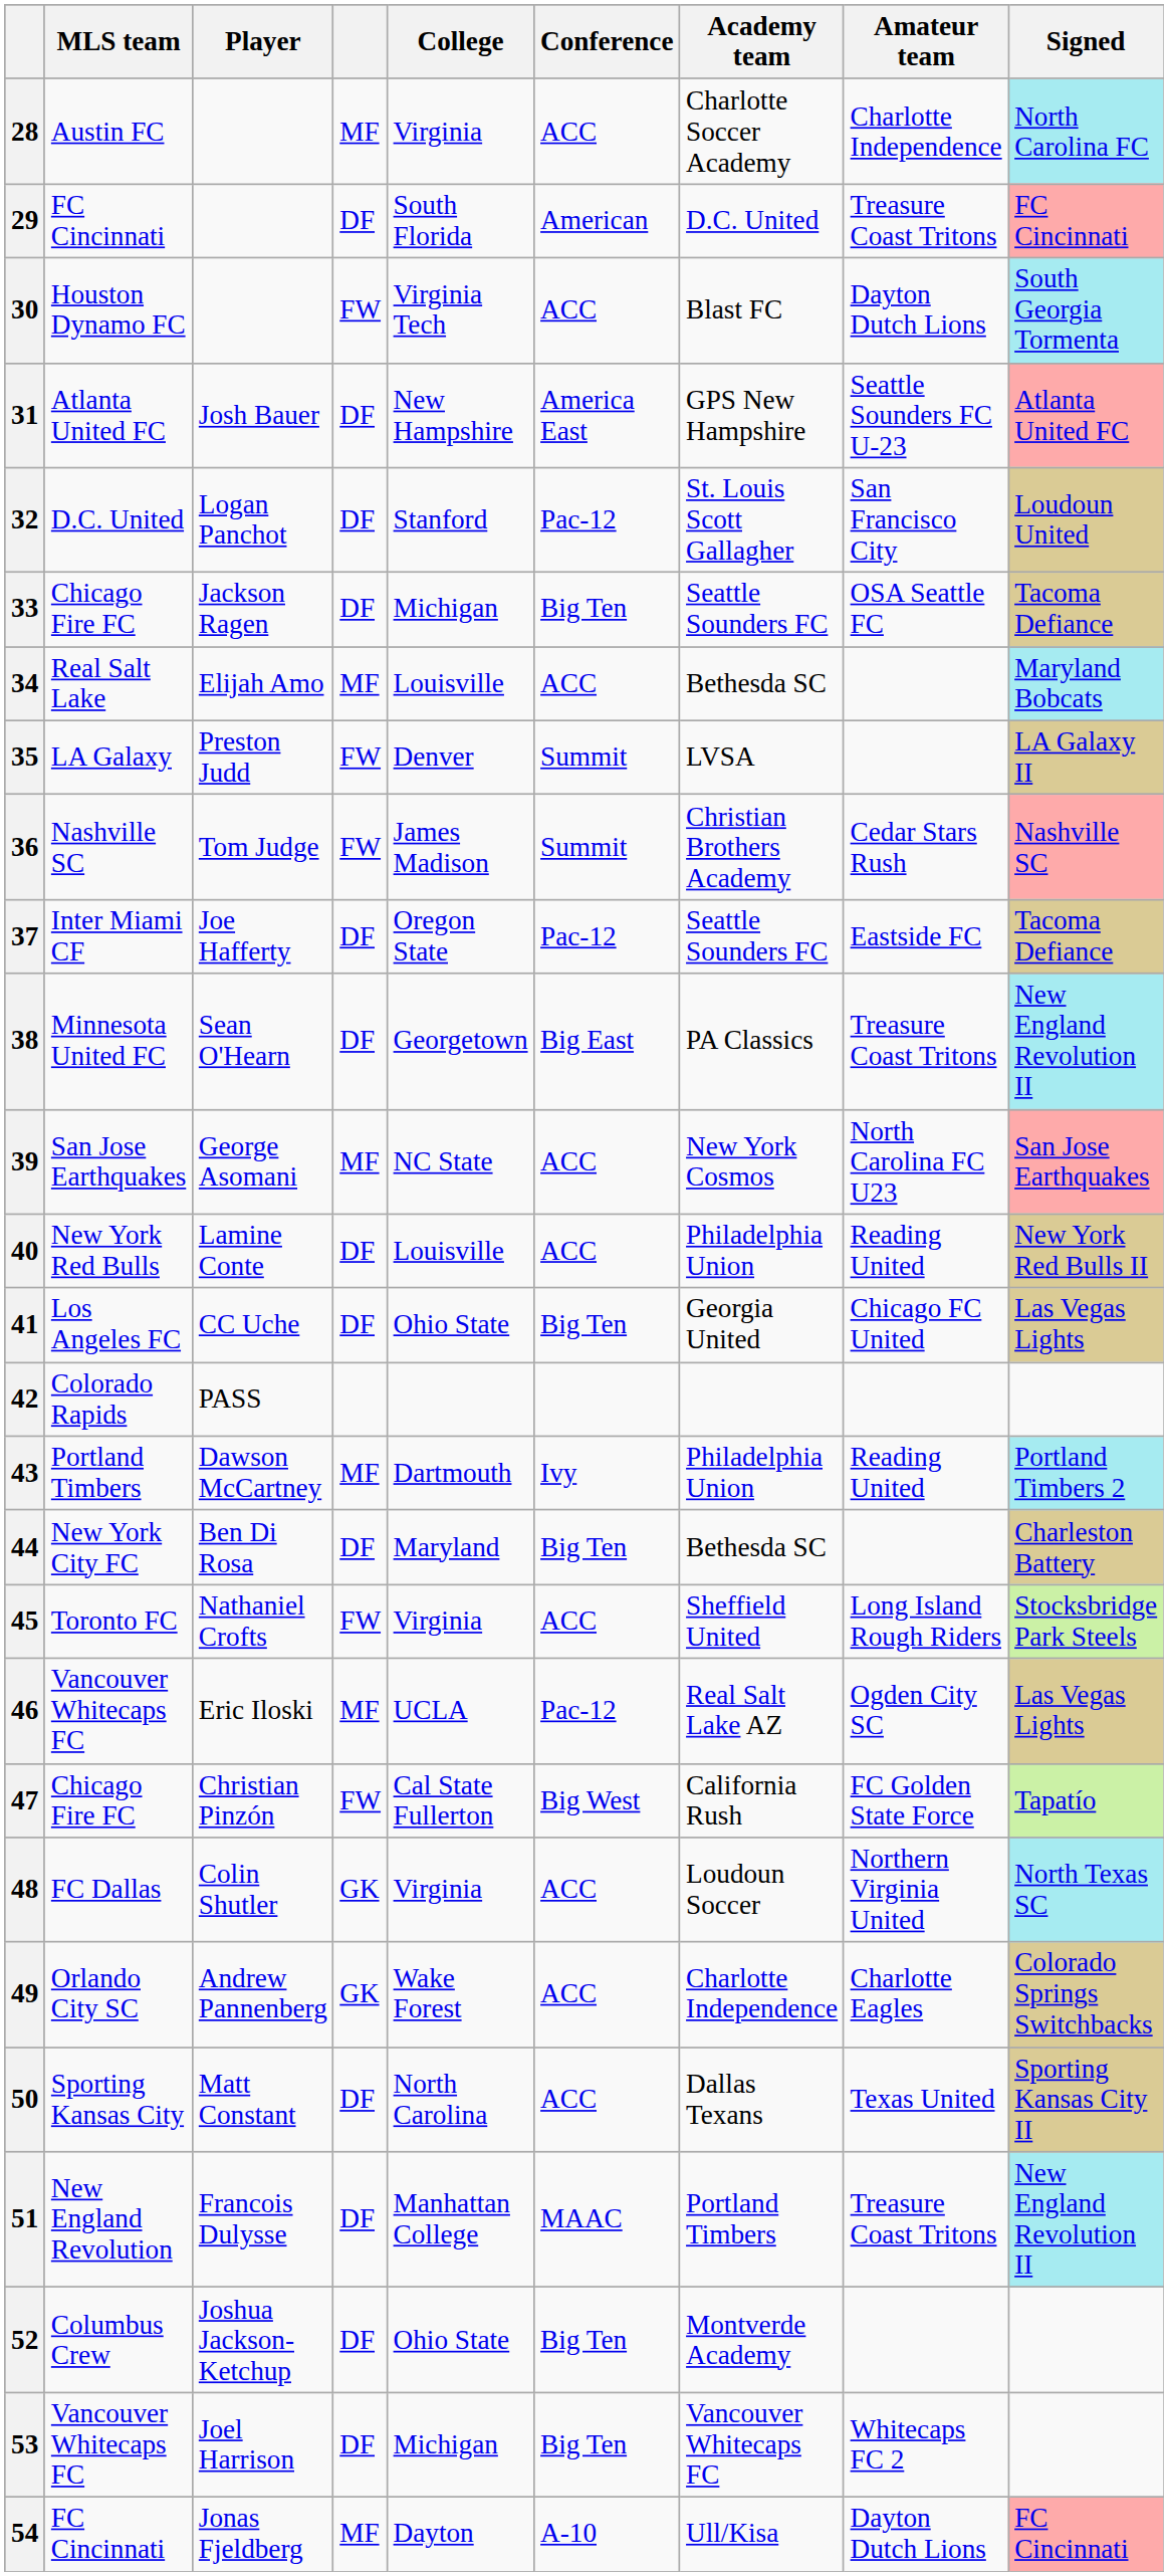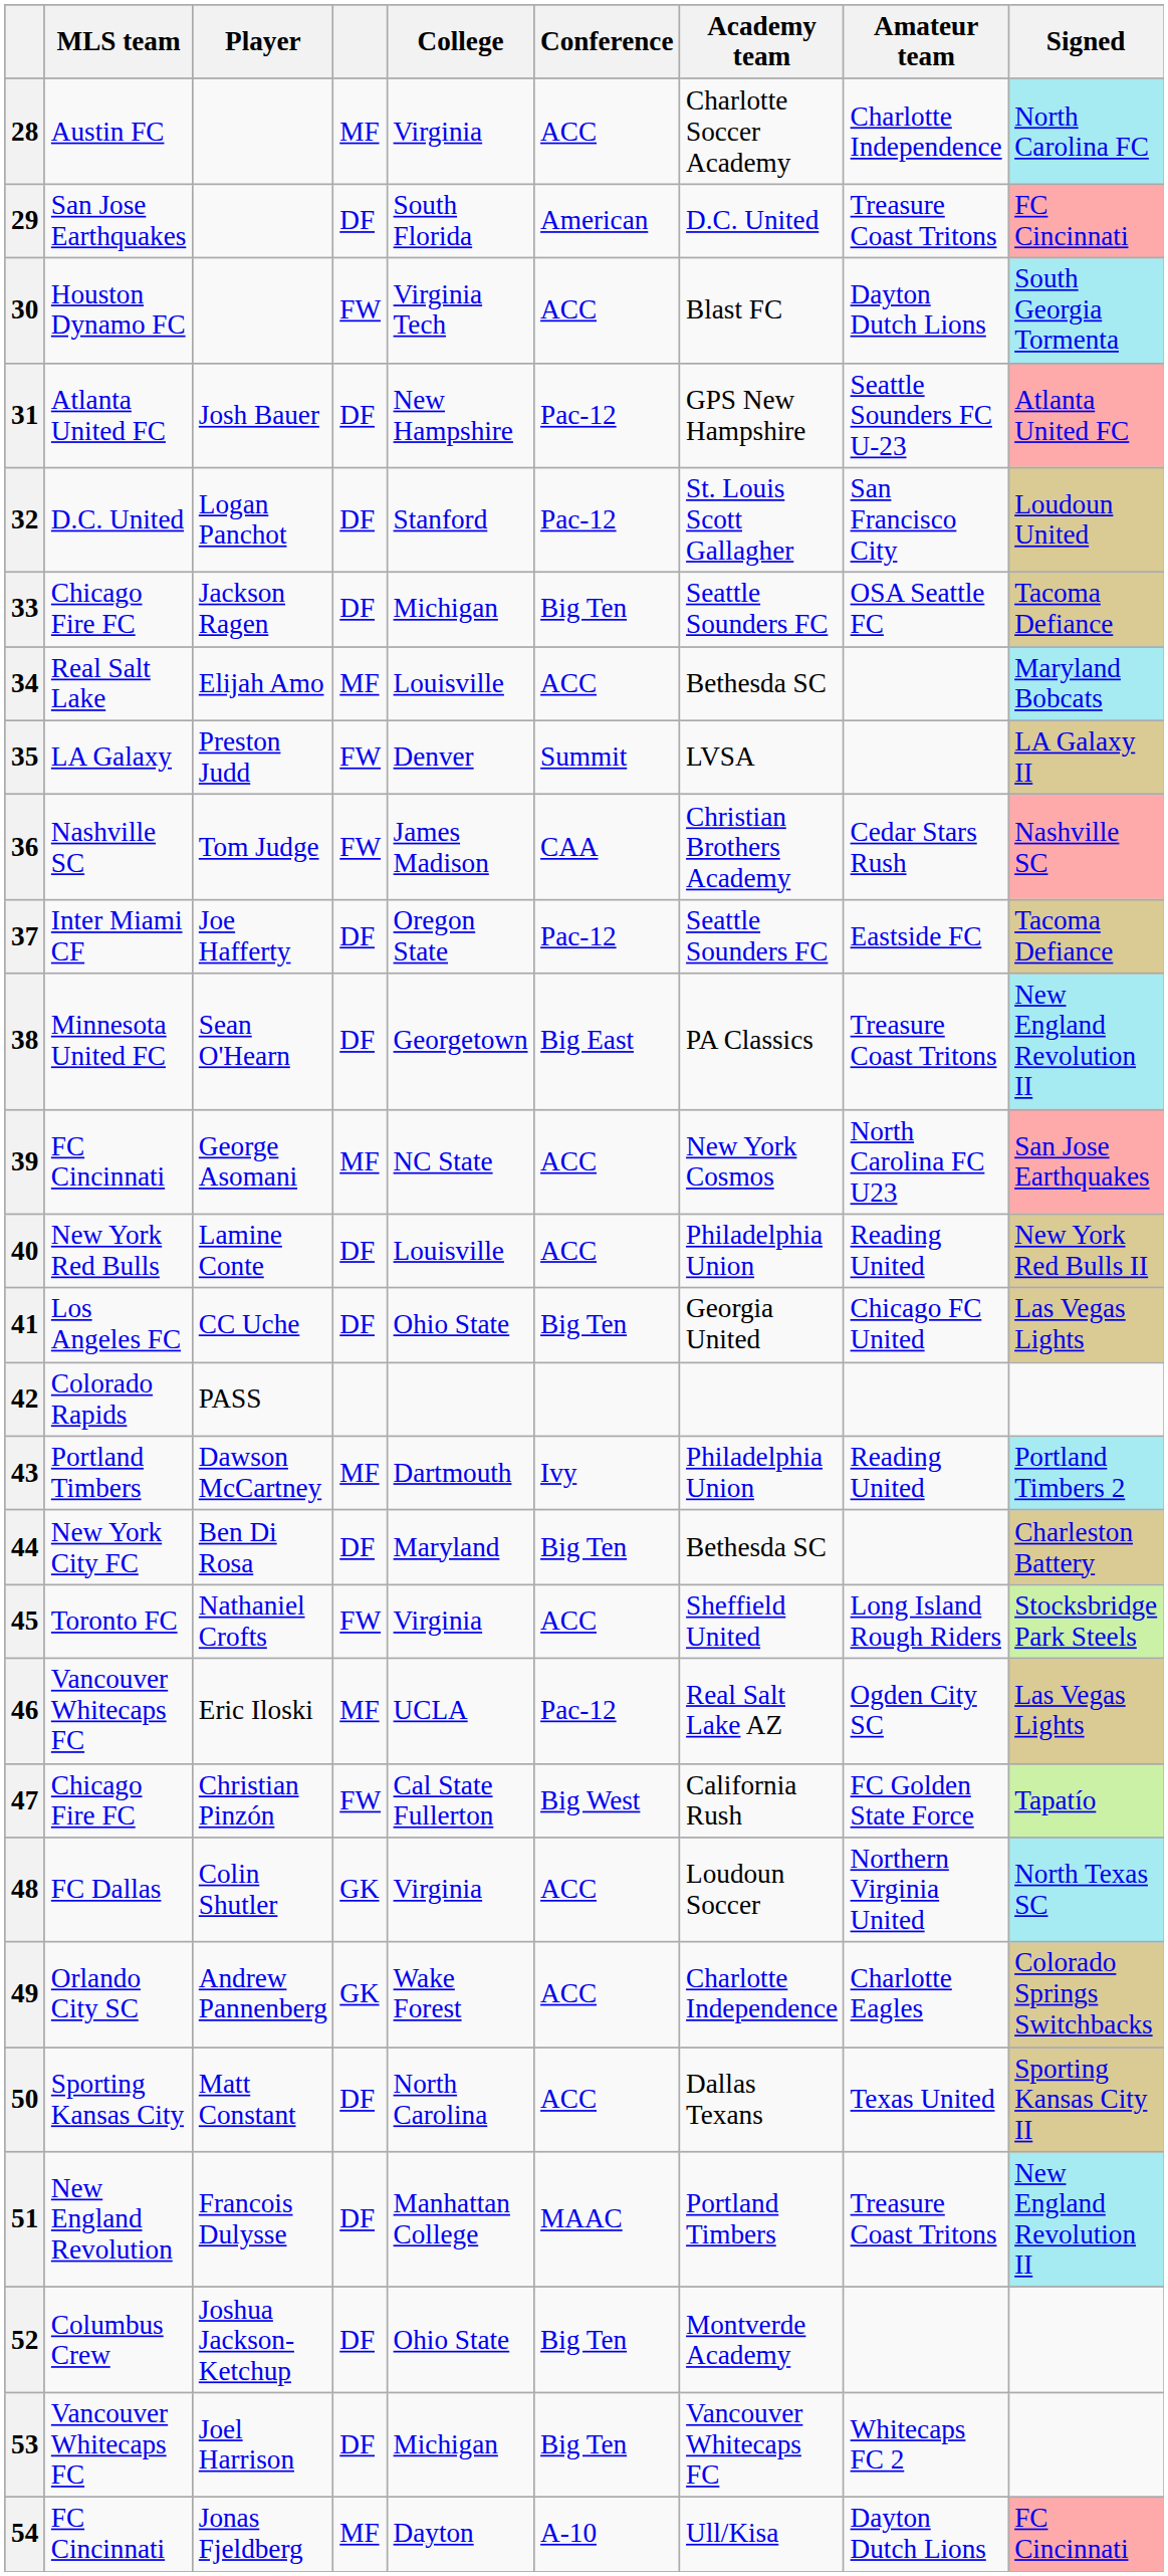29 | MLS team: FC Cincinnati -> San Jose Earthquakes
31 | Conference: America East -> Pac-12
36 | Conference: Summit -> CAA
39 | MLS team: San Jose Earthquakes -> FC Cincinnati
